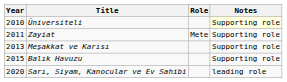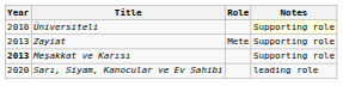Zayiat | Year: 2011 -> 2013
Meşakkat ve Karısı | Year: normal -> bold
- row: 2015 | Balık Havuzu | Supporting role
